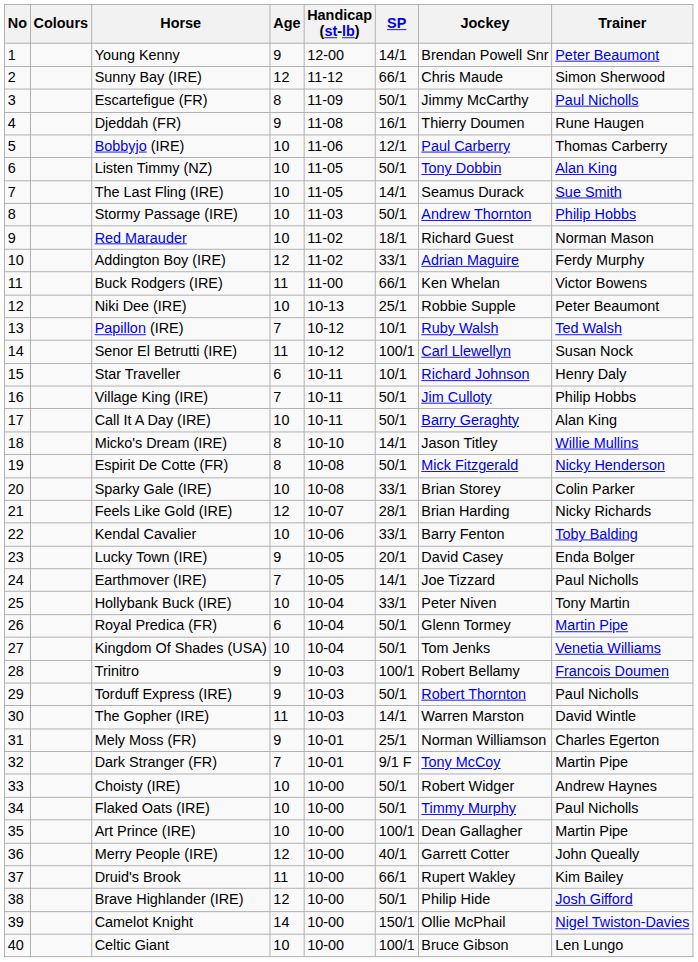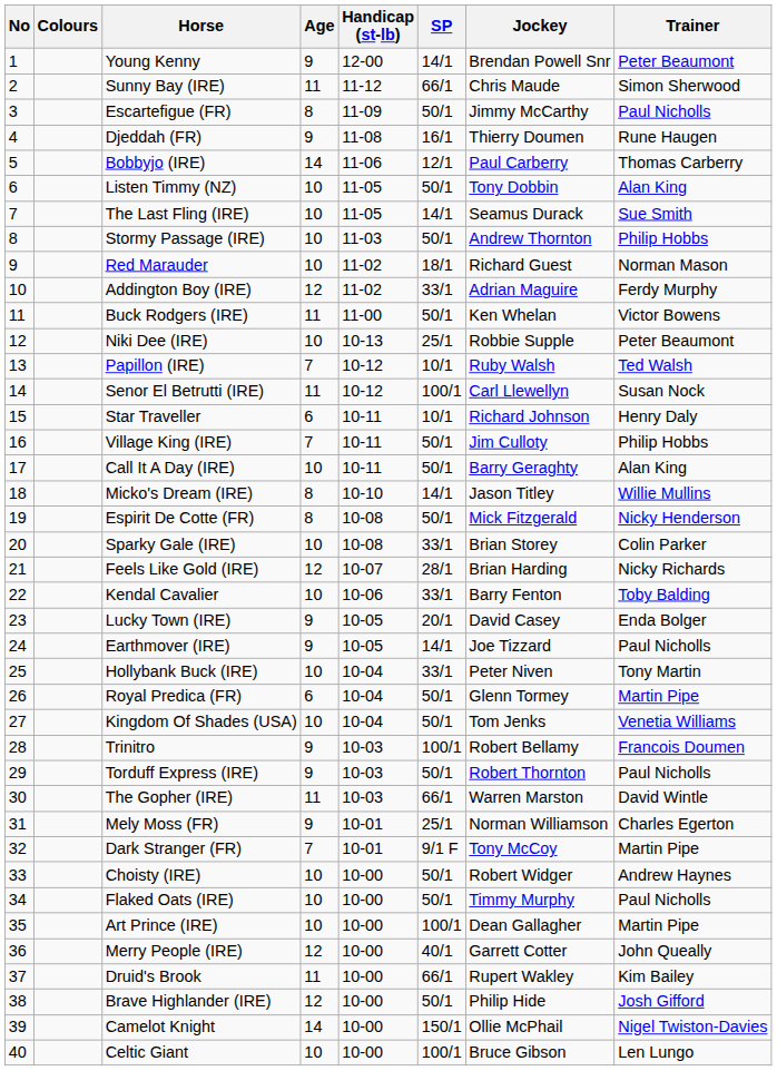Sunny Bay (IRE) | Age: 12 -> 11
Bobbyjo (IRE) | Age: 10 -> 14
Buck Rodgers (IRE) | SP: 66/1 -> 50/1
Earthmover (IRE) | Age: 7 -> 9
The Gopher (IRE) | SP: 14/1 -> 66/1
